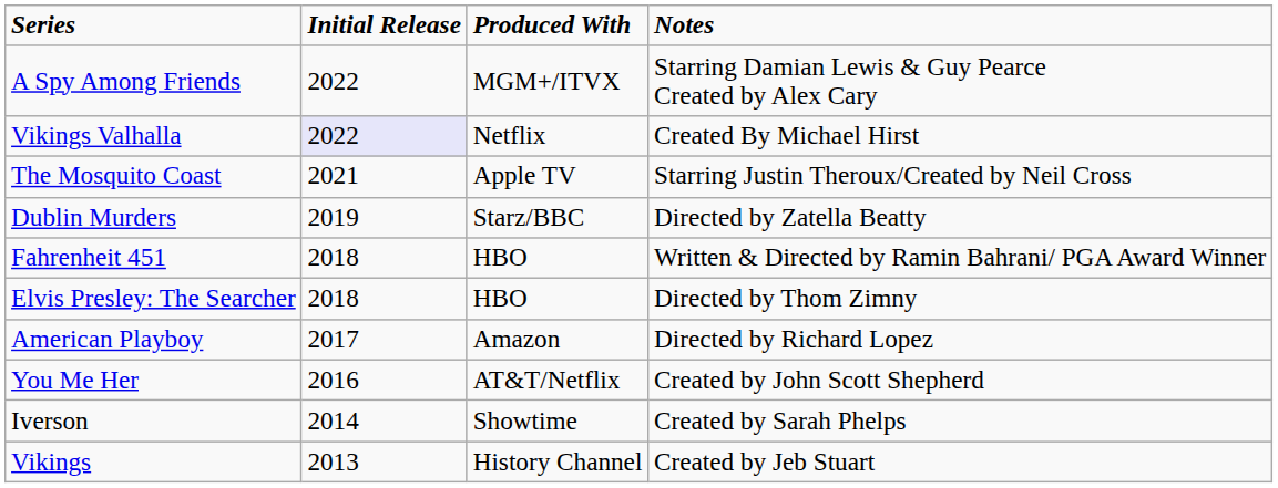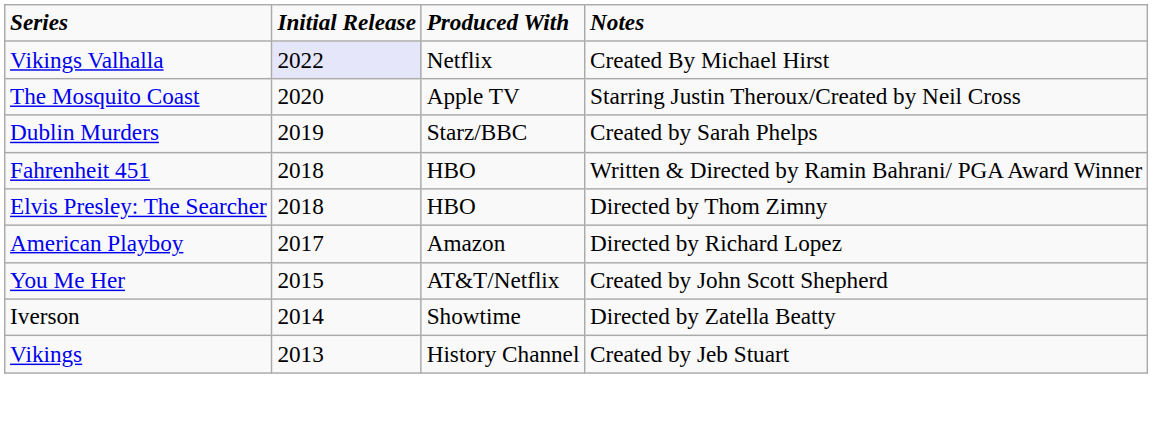- row: A Spy Among Friends | 2022 | MGM+/ITVX | Starring Damian Lewis & Guy Pearce Created by Alex Cary
The Mosquito Coast | Initial Release: 2021 -> 2020
Dublin Murders | Notes: Directed by Zatella Beatty -> Created by Sarah Phelps
You Me Her | Initial Release: 2016 -> 2015
Iverson | Notes: Created by Sarah Phelps -> Directed by Zatella Beatty
